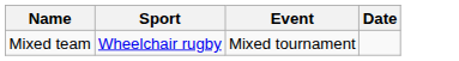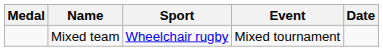+ column: Medal
